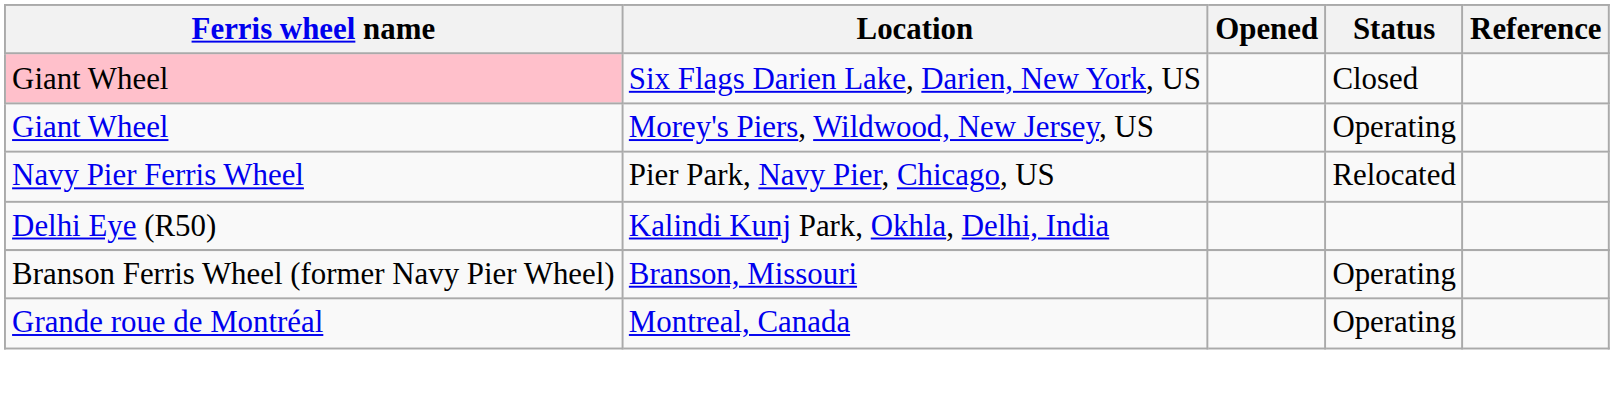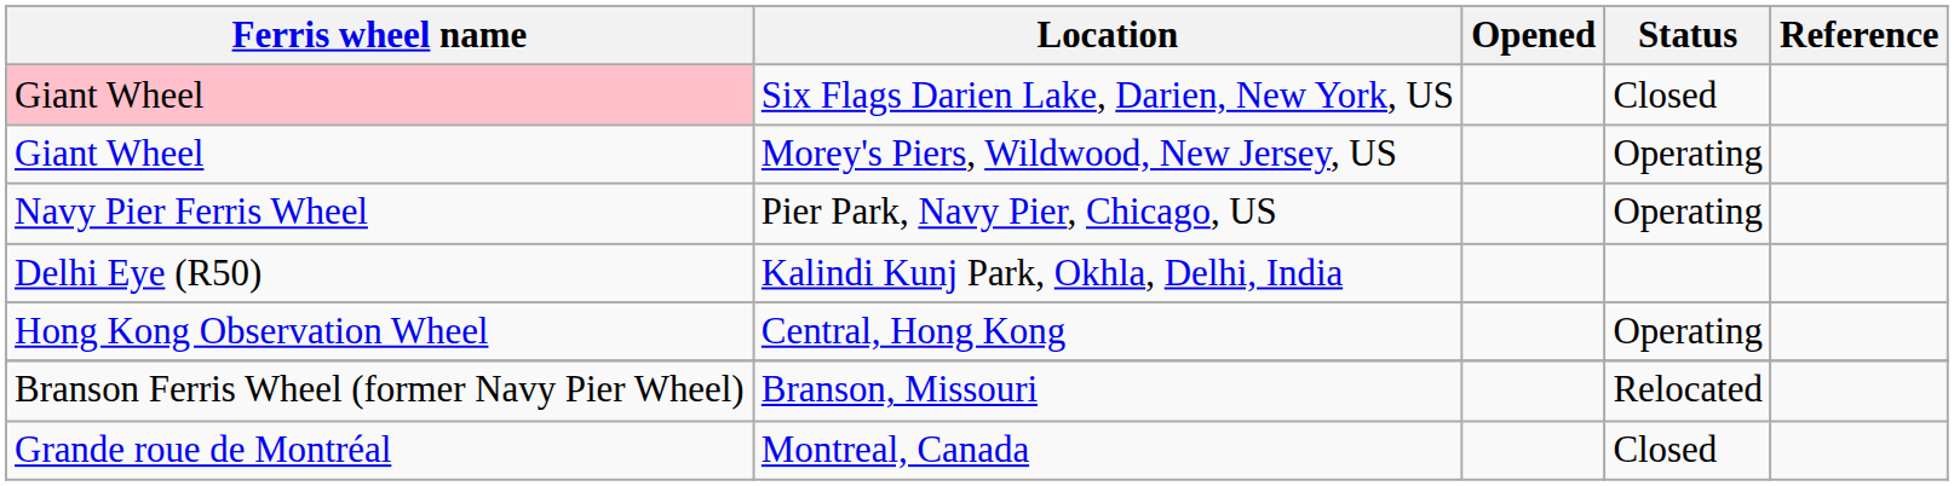Pier Park, Navy Pier, Chicago, US | Status: Relocated -> Operating
+ row: Hong Kong Observation Wheel | Central, Hong Kong | Operating
Branson, Missouri | Status: Operating -> Relocated
Montreal, Canada | Status: Operating -> Closed
